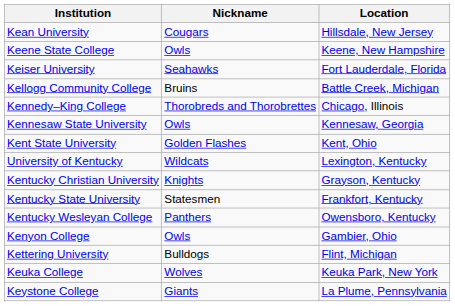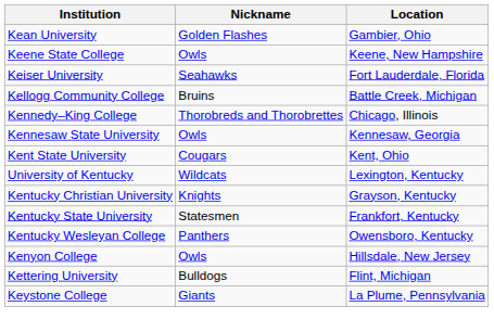Kean University | Nickname: Cougars -> Golden Flashes
Kean University | Location: Hillsdale, New Jersey -> Gambier, Ohio
Kent State University | Nickname: Golden Flashes -> Cougars
Kenyon College | Location: Gambier, Ohio -> Hillsdale, New Jersey
- row: Keuka College | Wolves | Keuka Park, New York
